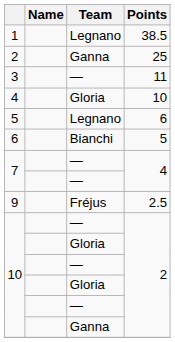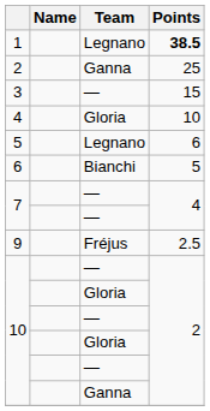1 | Points: normal -> bold
3 | Points: 11 -> 15
